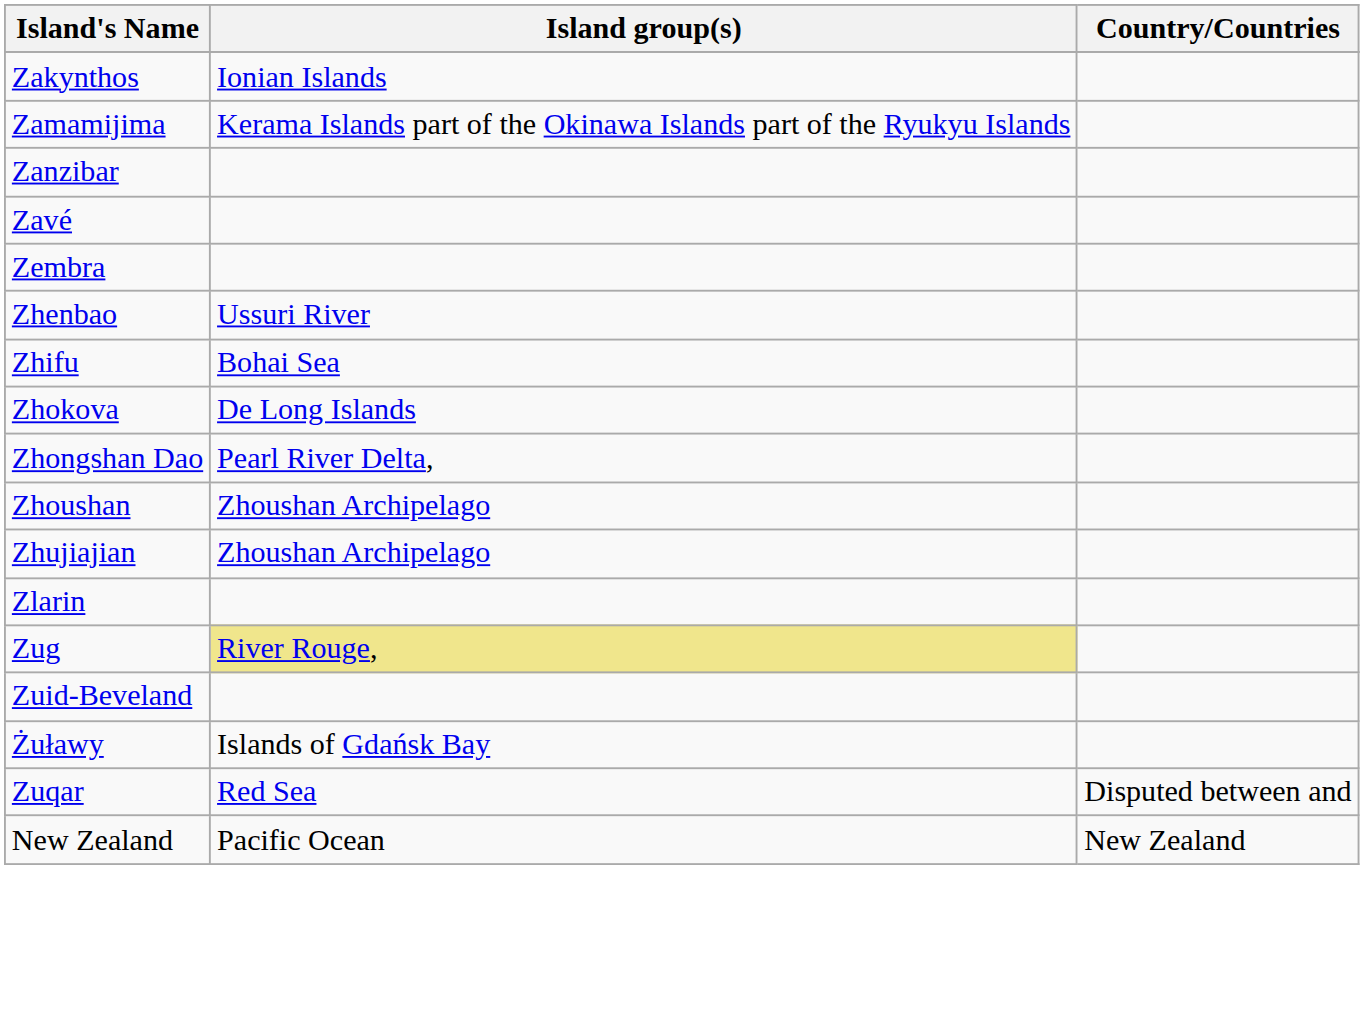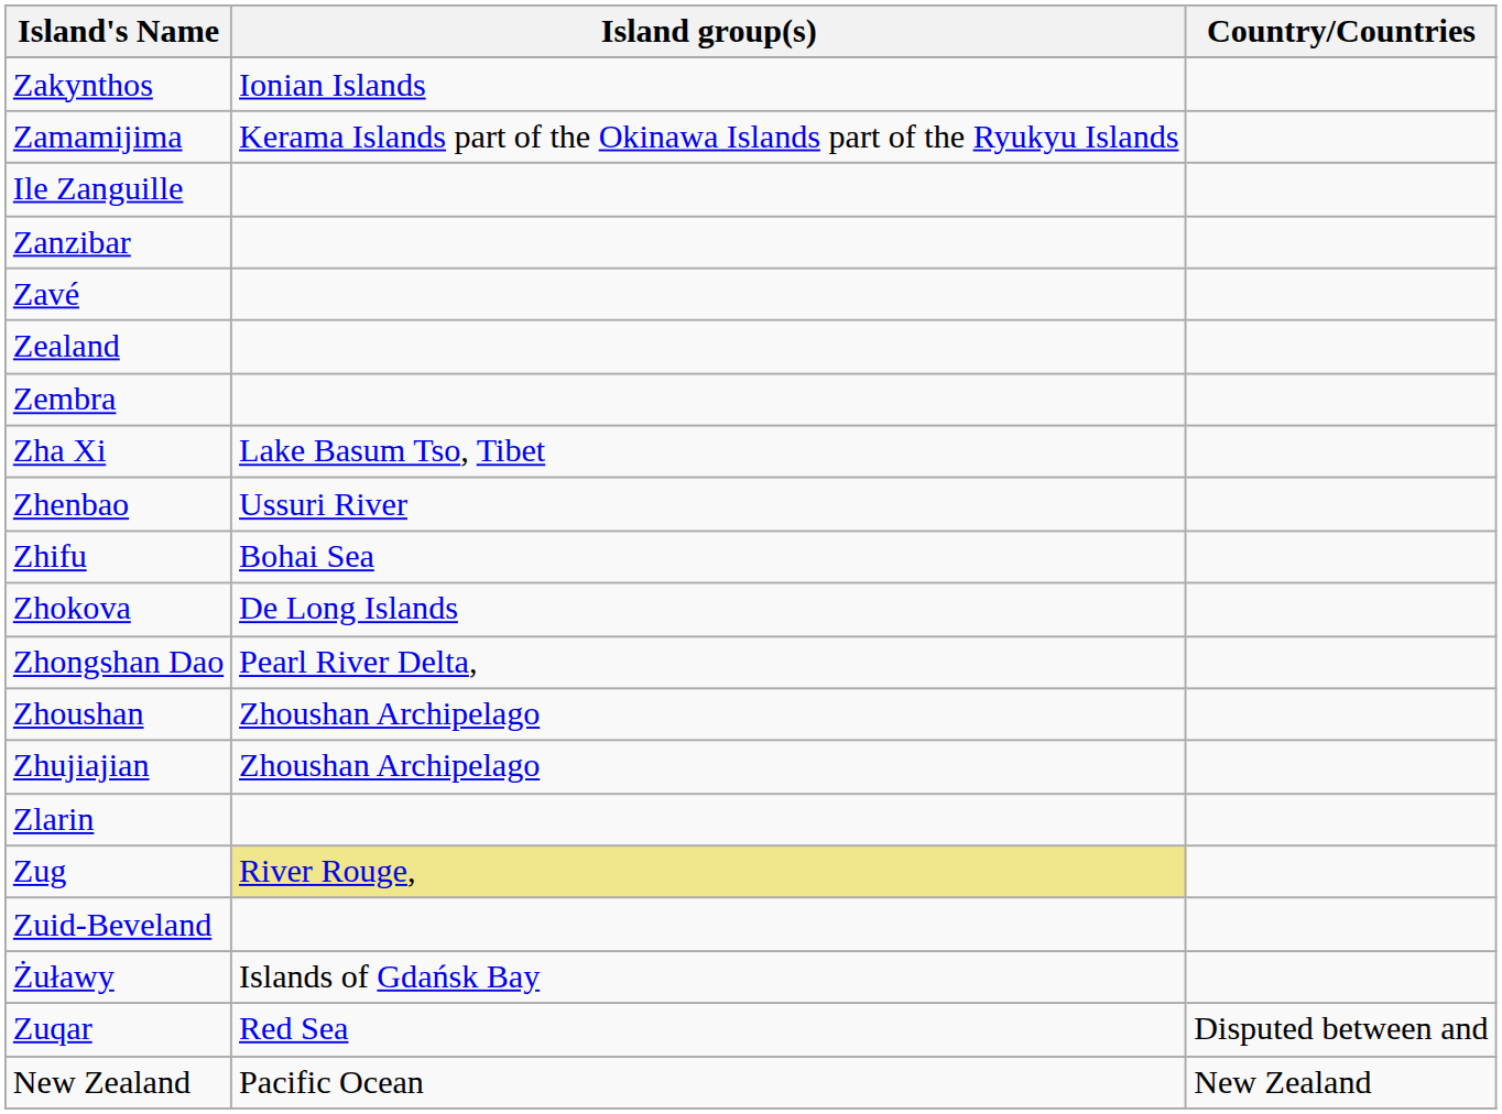+ row: Ile Zanguille
+ row: Zealand
+ row: Zha Xi | Lake Basum Tso, Tibet
